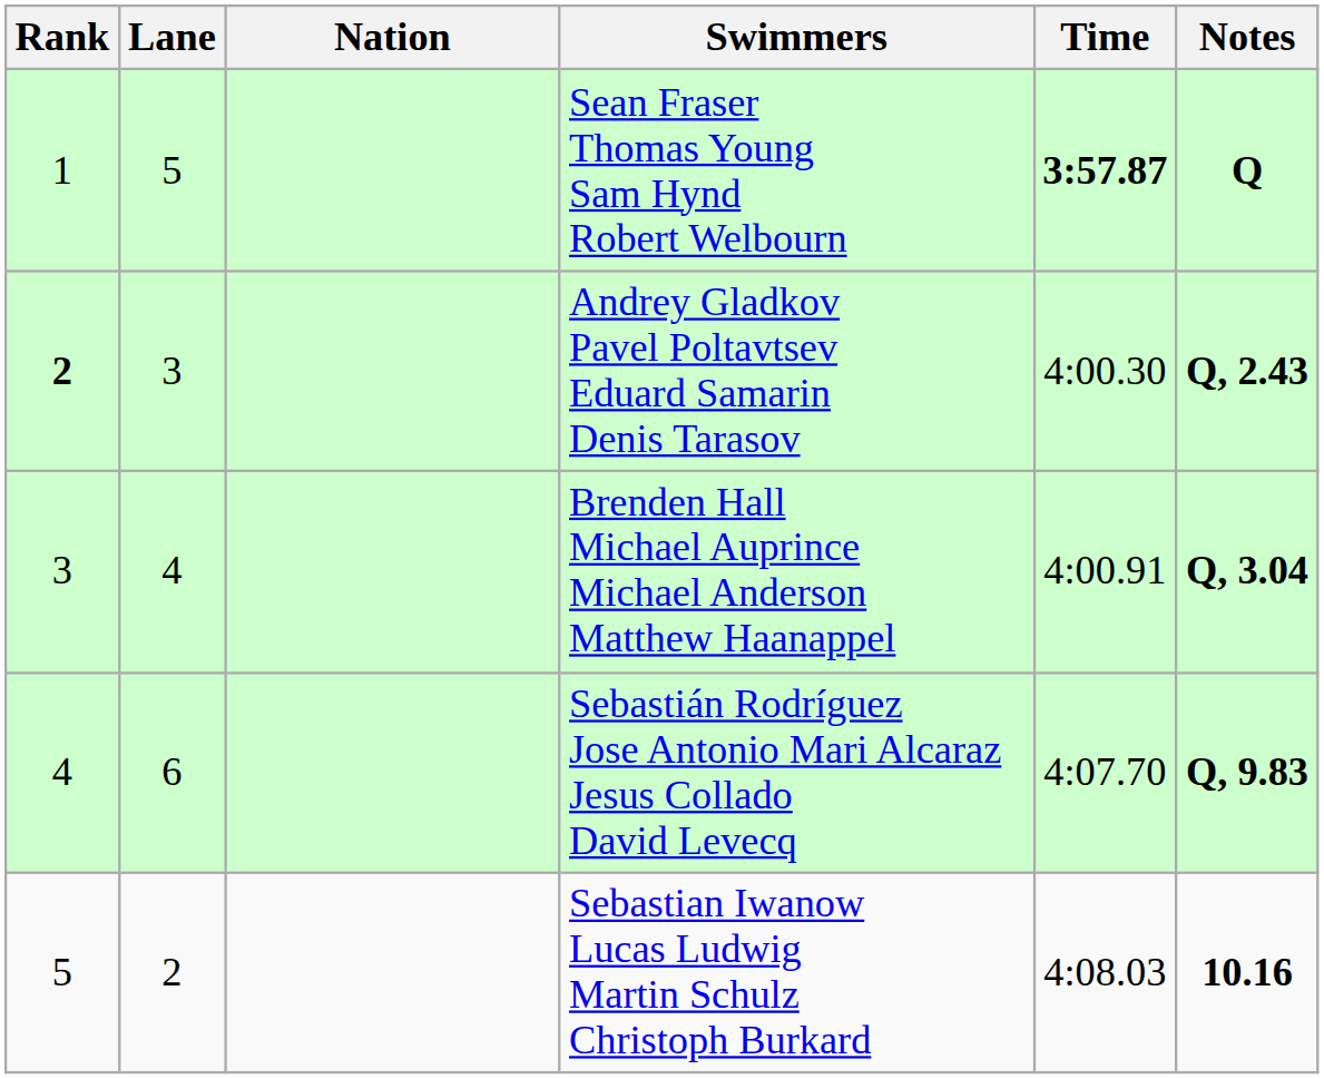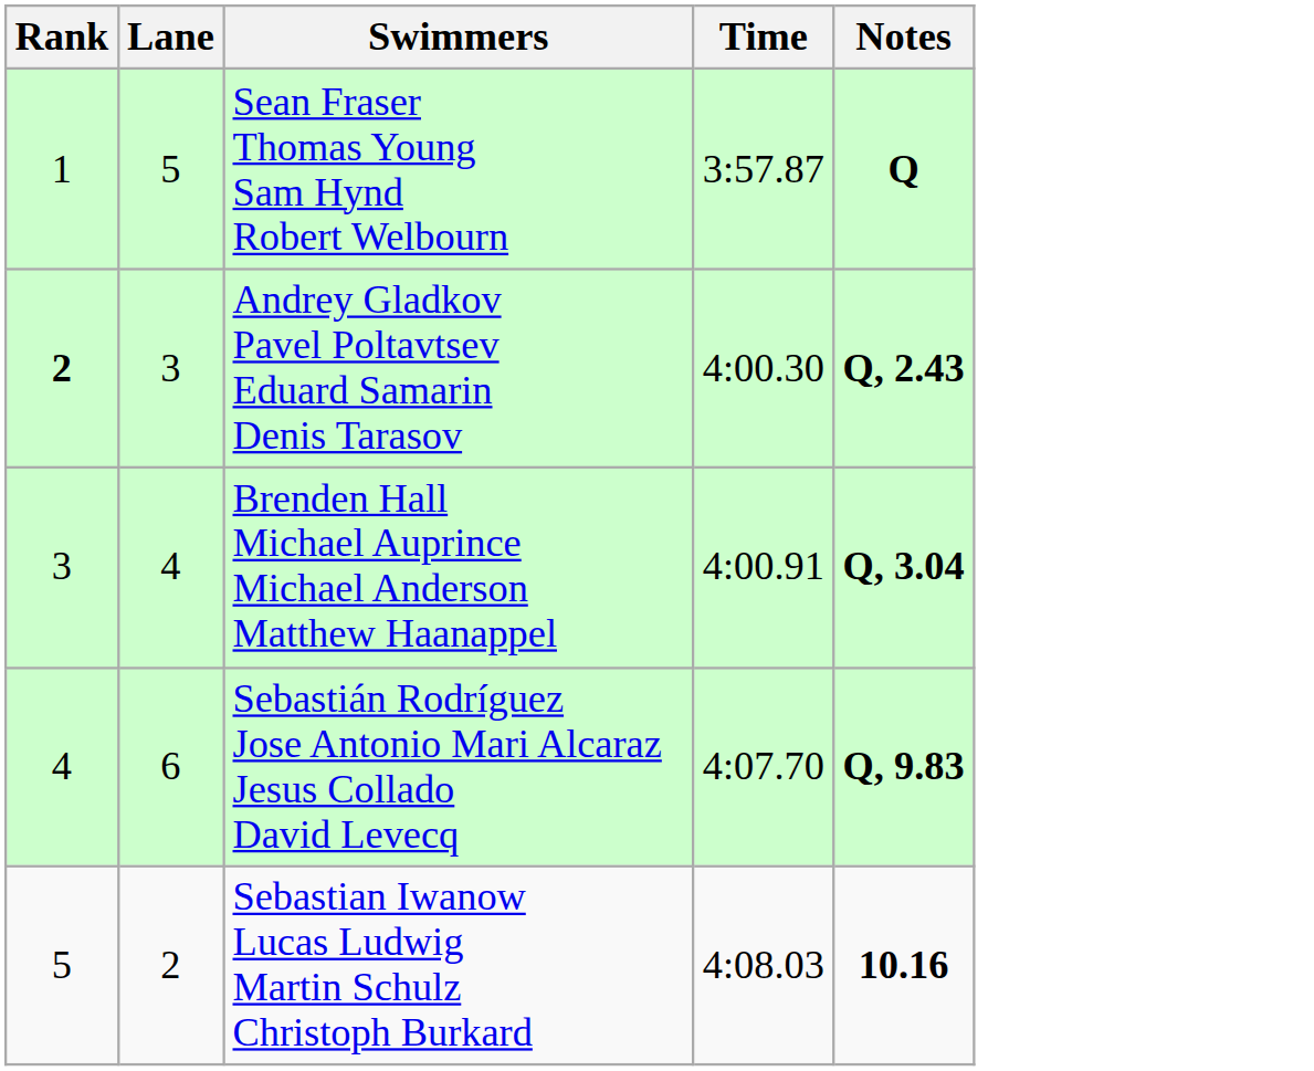- column: Nation
Sean Fraser Thomas Young Sam Hynd Robert Welbourn | Time: bold -> normal
